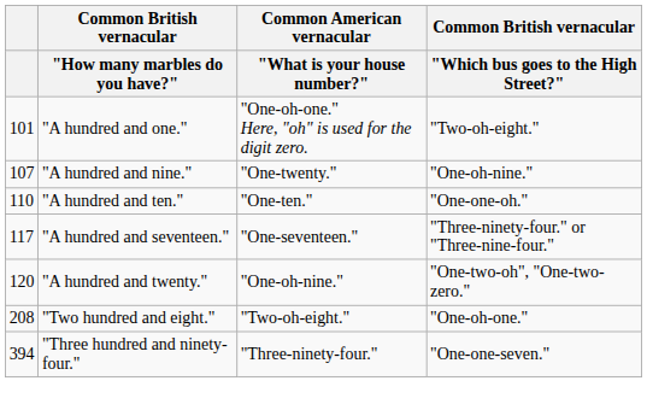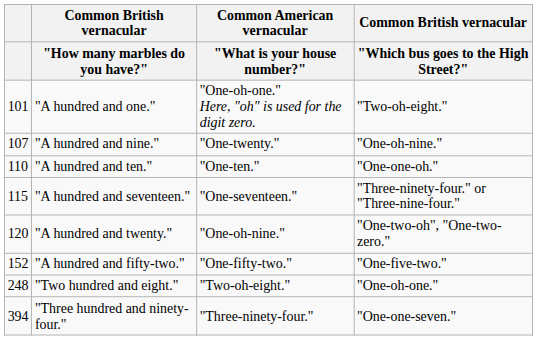"A hundred and seventeen." | column 1: 117 -> 115
+ row: 152 | "A hundred and fifty-two." | "One-fifty-two." | "One-five-two."
"Two hundred and eight." | column 1: 208 -> 248
